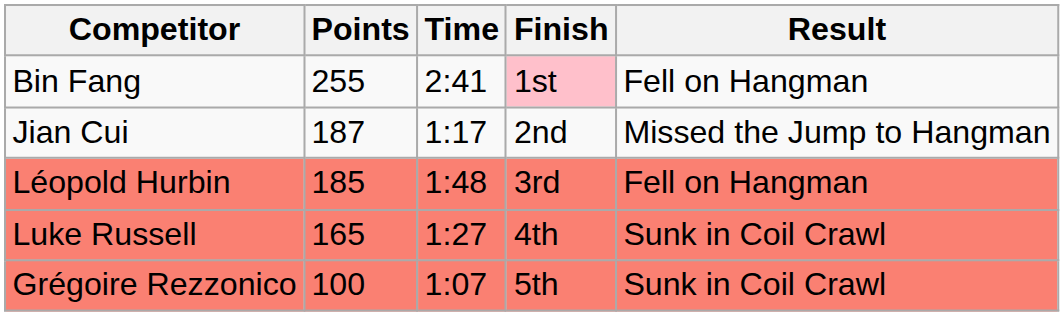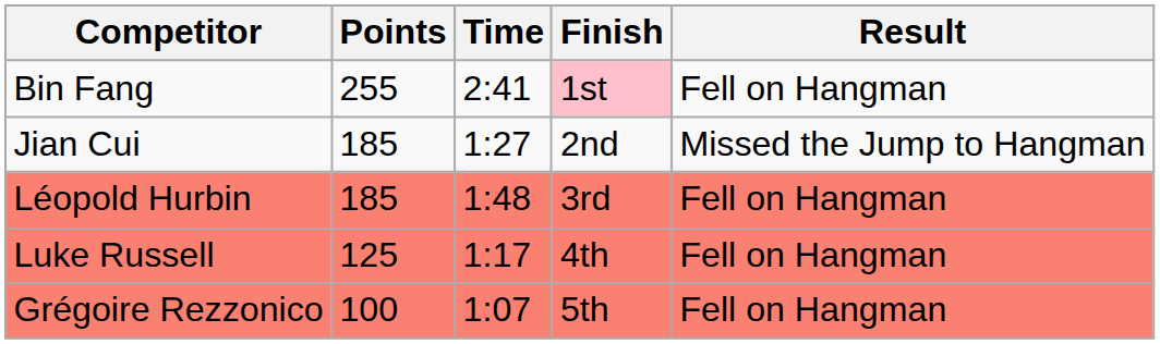Jian Cui | Points: 187 -> 185
Jian Cui | Time: 1:17 -> 1:27
Luke Russell | Points: 165 -> 125
Luke Russell | Time: 1:27 -> 1:17
Luke Russell | Result: Sunk in Coil Crawl -> Fell on Hangman
Grégoire Rezzonico | Result: Sunk in Coil Crawl -> Fell on Hangman
